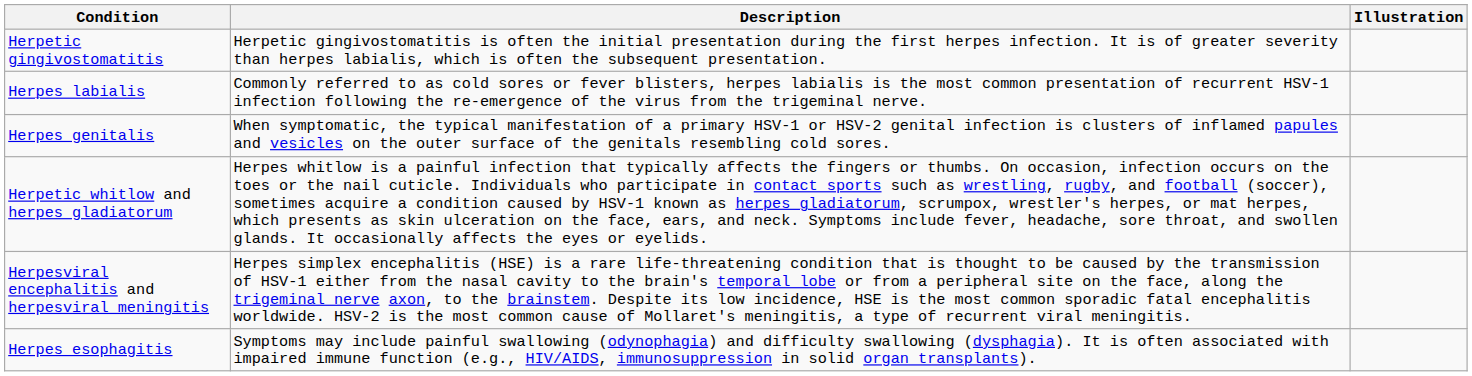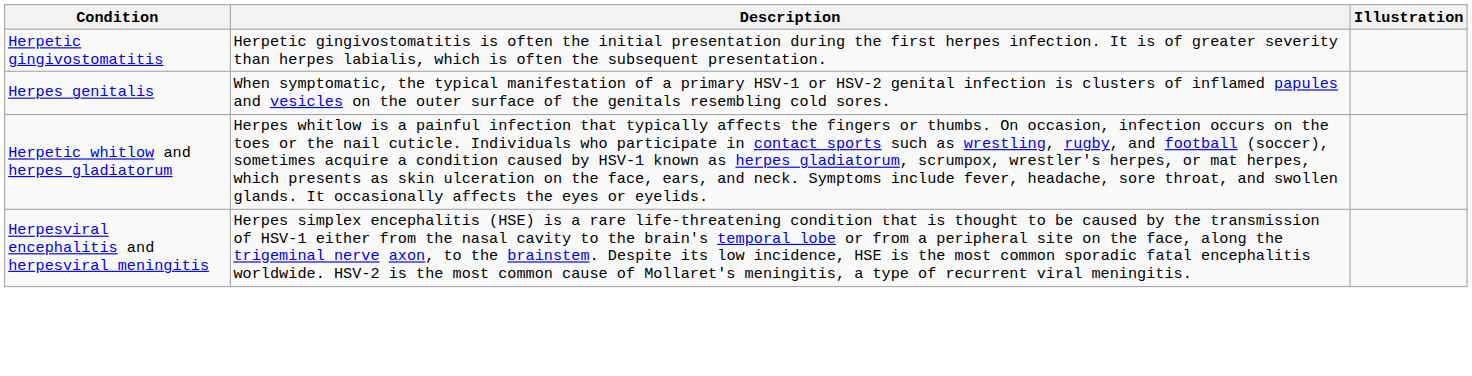- row: Herpes labialis | Commonly referred to as cold sores or fever blisters, herpes labialis is the most common presentation of recurrent HSV-1 infection following the re-emergence of the virus from the trigeminal nerve.
- row: Herpes esophagitis | Symptoms may include painful swallowing (odynophagia) and difficulty swallowing (dysphagia). It is often associated with impaired immune function (e.g., HIV/AIDS, immunosuppression in solid organ transplants).
